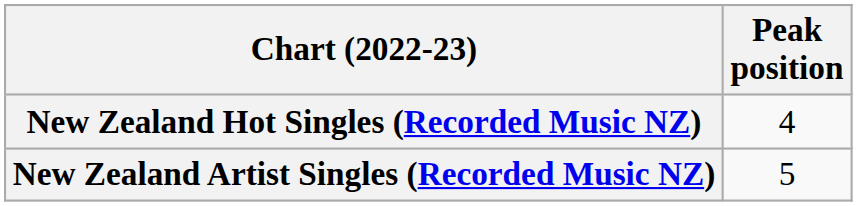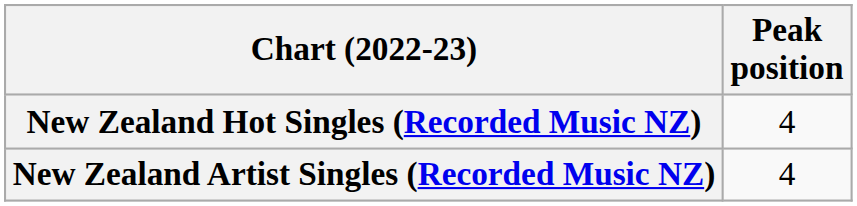New Zealand Artist Singles (Recorded Music NZ) | Peak position: 5 -> 4
